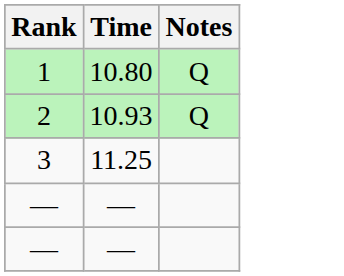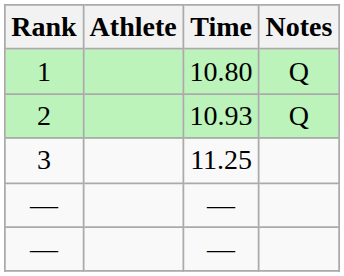+ column: Athlete
